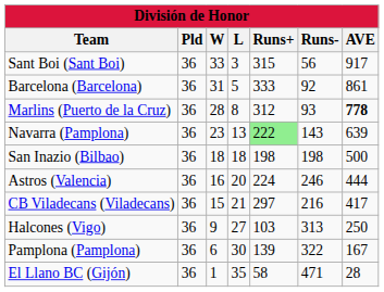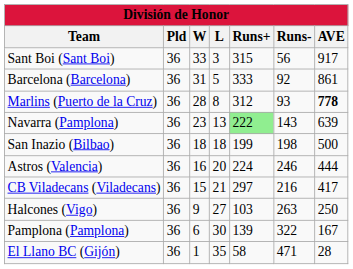San Inazio (Bilbao) | Runs+: 198 -> 199
Halcones (Vigo) | Runs-: 313 -> 263
